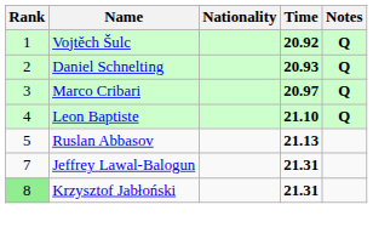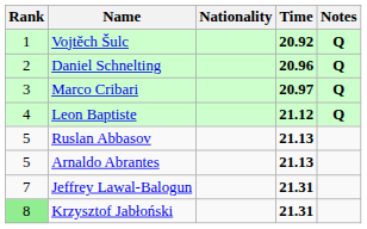Daniel Schnelting | Time: 20.93 -> 20.96
Leon Baptiste | Time: 21.10 -> 21.12
+ row: 5 | Arnaldo Abrantes | 21.13
